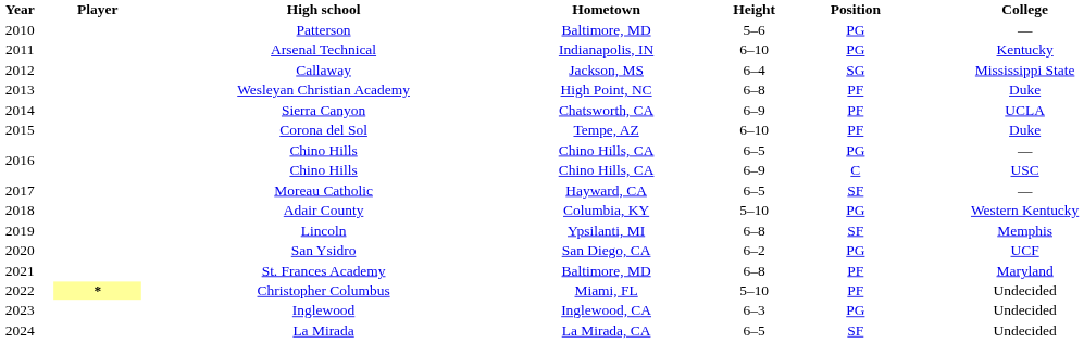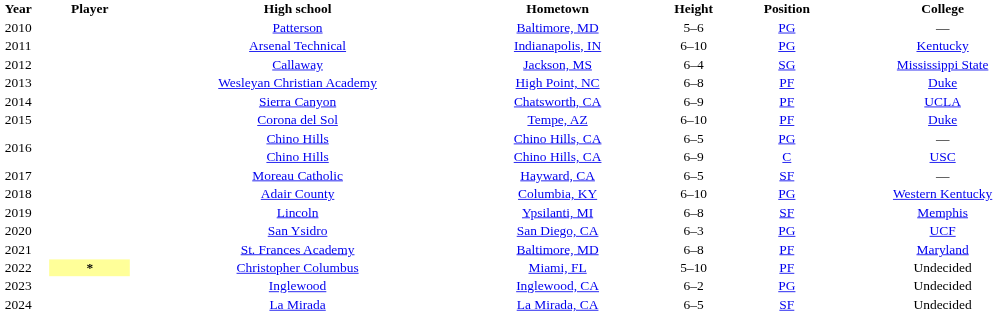Adair County | Height: 5–10 -> 6–10
San Ysidro | Height: 6–2 -> 6–3
Inglewood | Height: 6–3 -> 6–2
